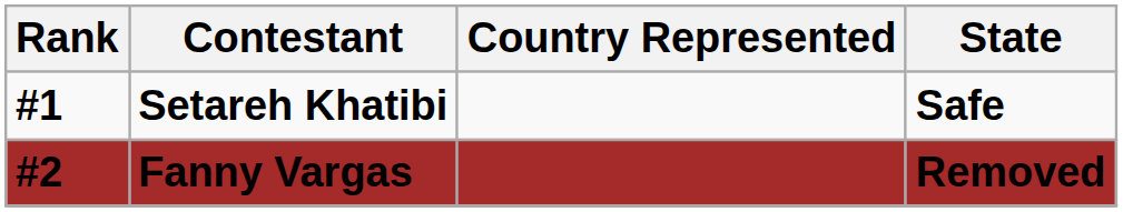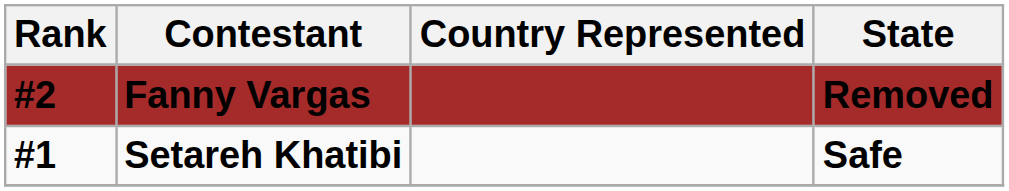rows swapped: Setareh Khatibi <-> Fanny Vargas
